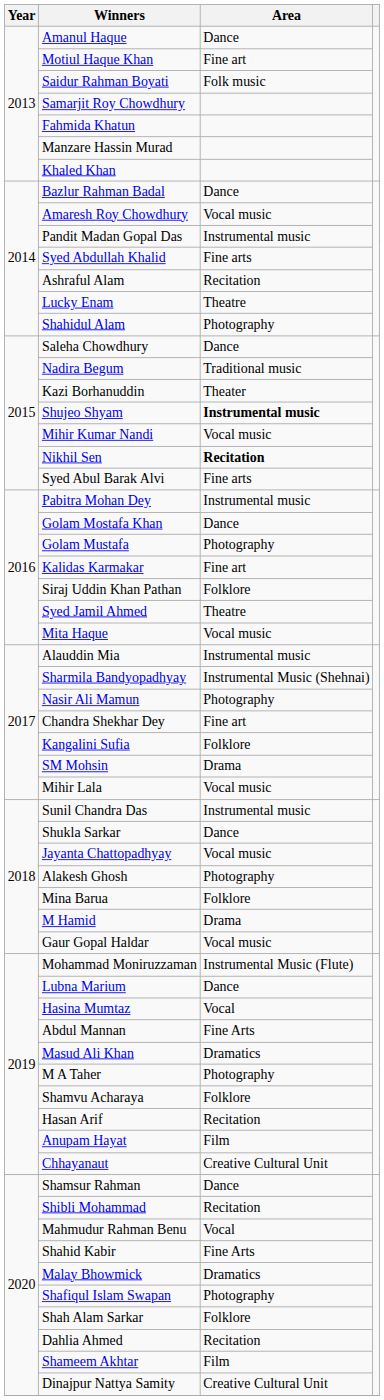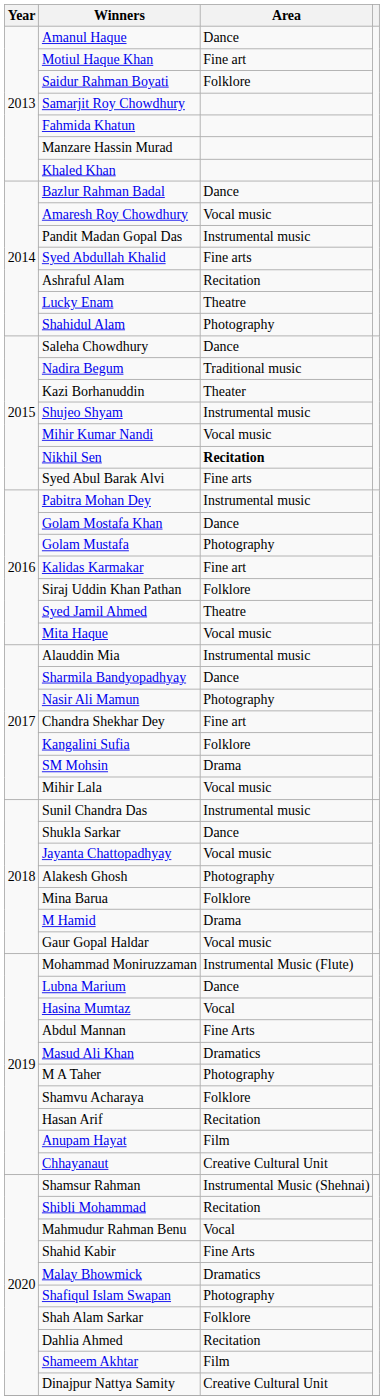Saidur Rahman Boyati | Area: Folk music -> Folklore
Shujeo Shyam | Area: bold -> normal
Sharmila Bandyopadhyay | Area: Instrumental Music (Shehnai) -> Dance
Shamsur Rahman | Area: Dance -> Instrumental Music (Shehnai)
